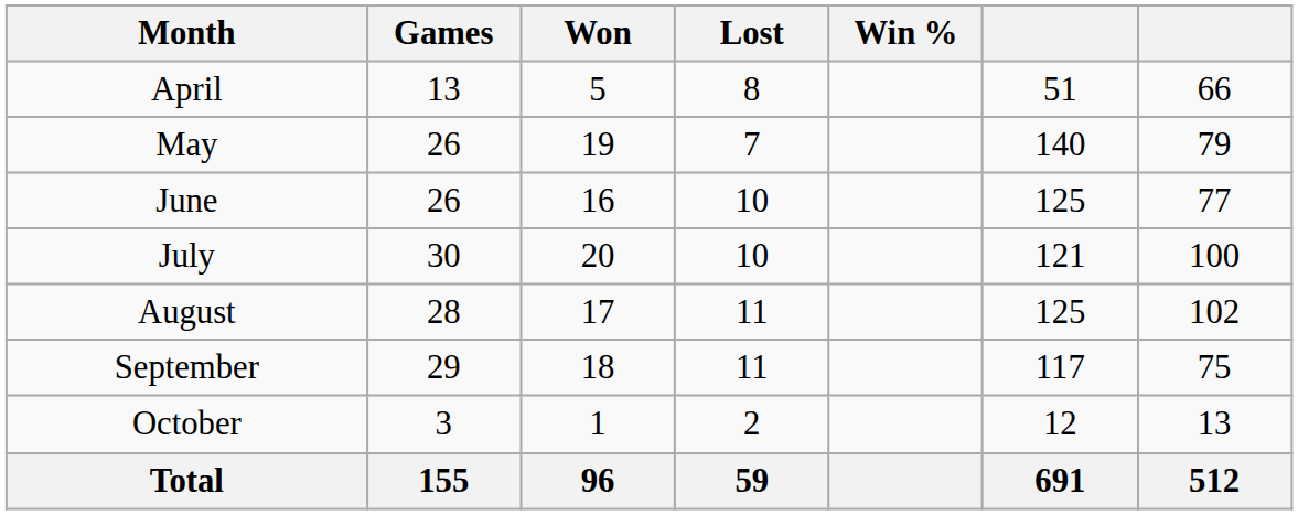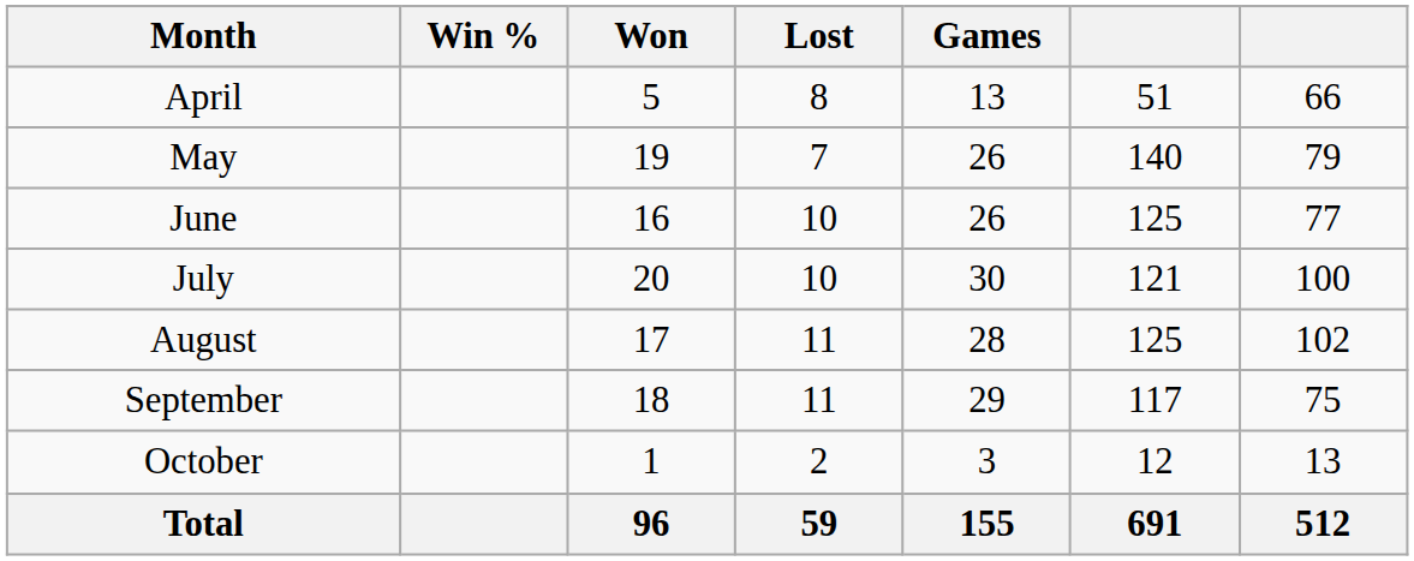columns swapped: Games <-> Win %
